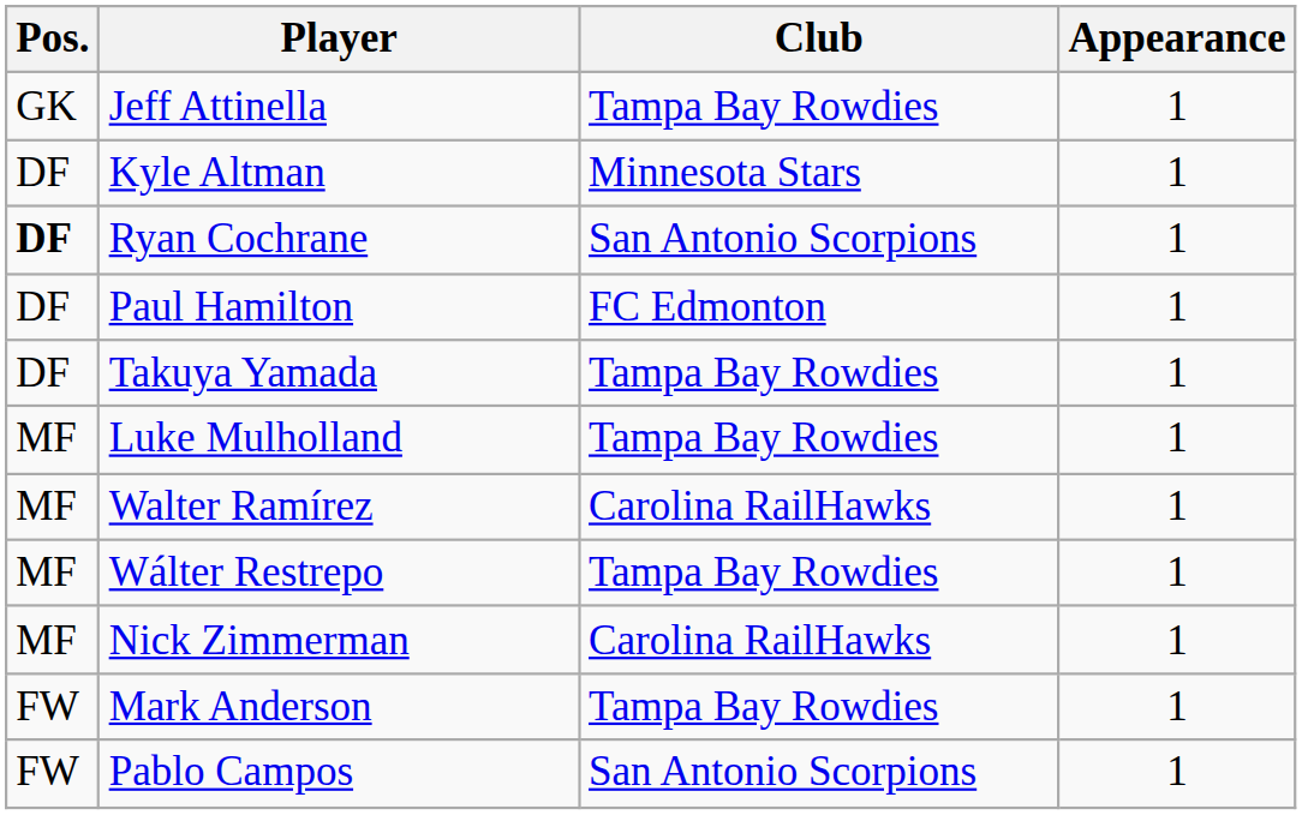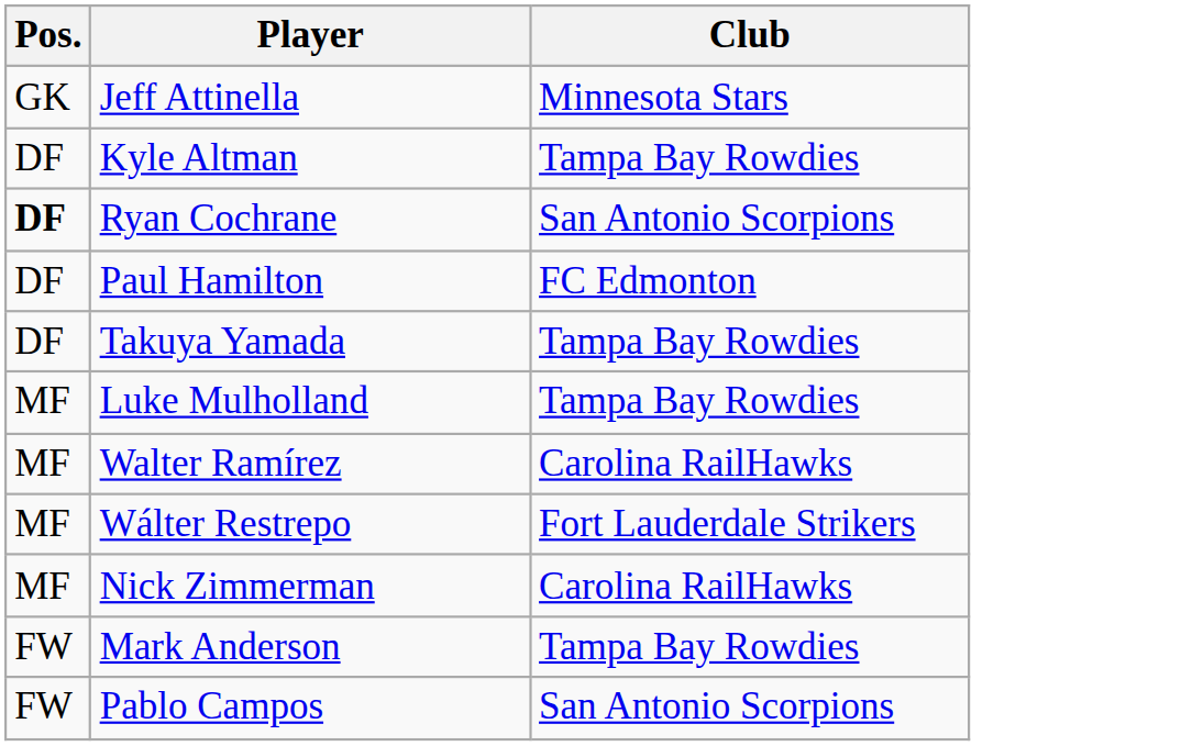- column: Appearance | 1 | 1 | 1 | 1 | 1 | 1 | 1 | 1 | 1 | 1 | 1
Jeff Attinella | Club: Tampa Bay Rowdies -> Minnesota Stars
Kyle Altman | Club: Minnesota Stars -> Tampa Bay Rowdies
Wálter Restrepo | Club: Tampa Bay Rowdies -> Fort Lauderdale Strikers
